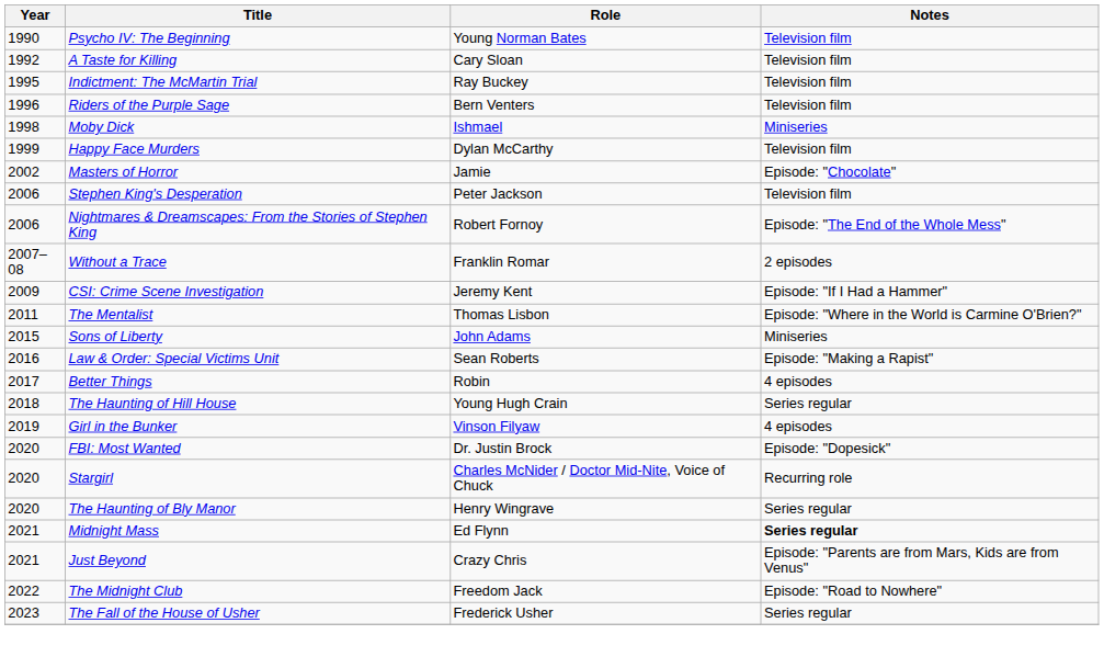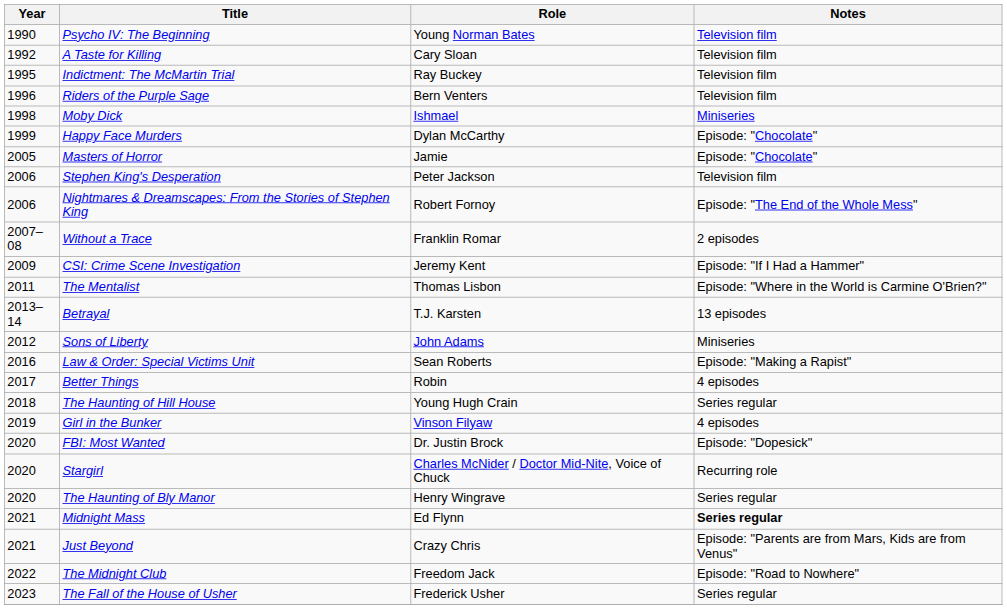Happy Face Murders | Notes: Television film -> Episode: "Chocolate"
Masters of Horror | Year: 2002 -> 2005
+ row: 2013–14 | Betrayal | T.J. Karsten | 13 episodes
Sons of Liberty | Year: 2015 -> 2012
